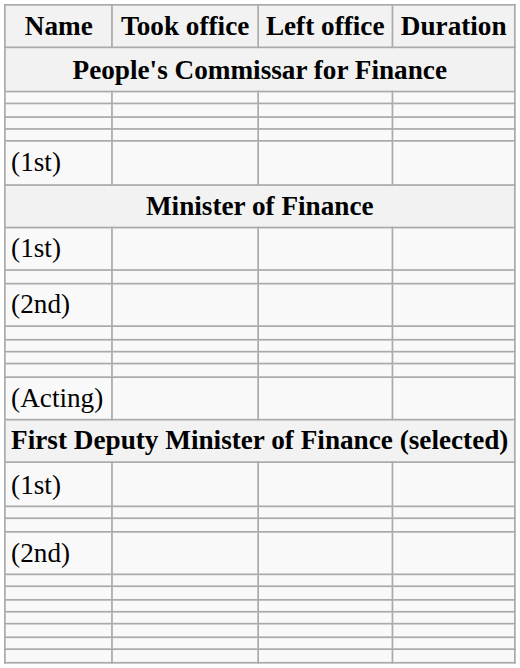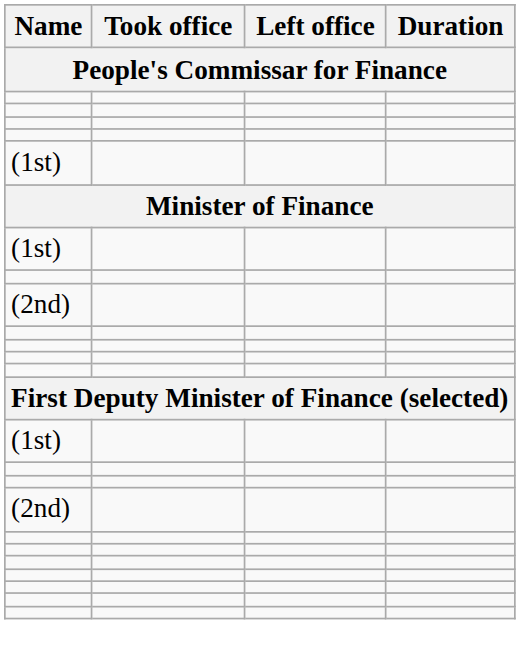- row: (Acting)
